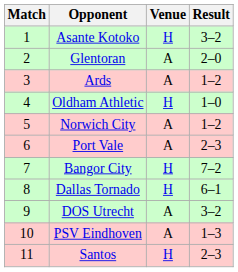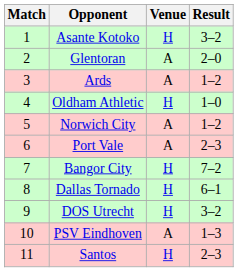DOS Utrecht | Venue: A -> H
